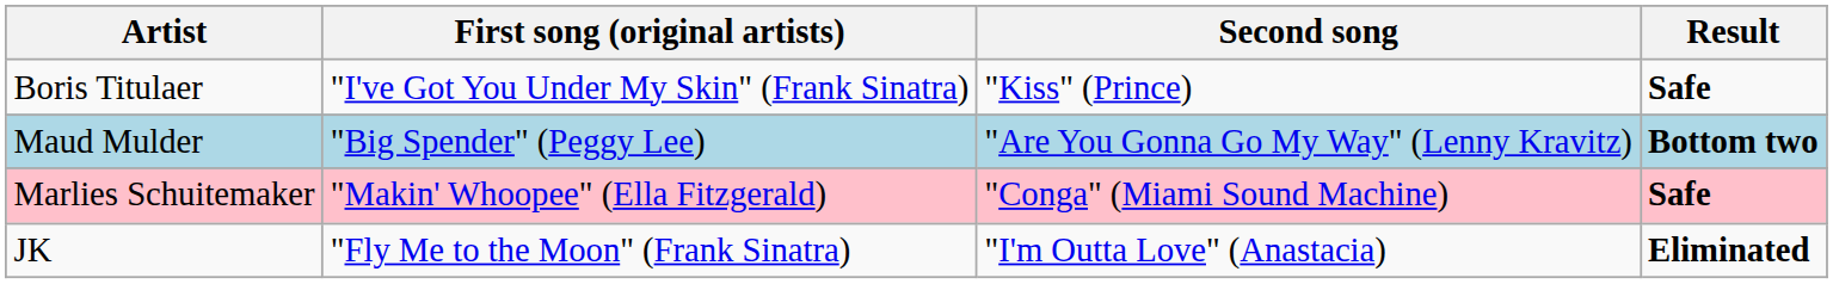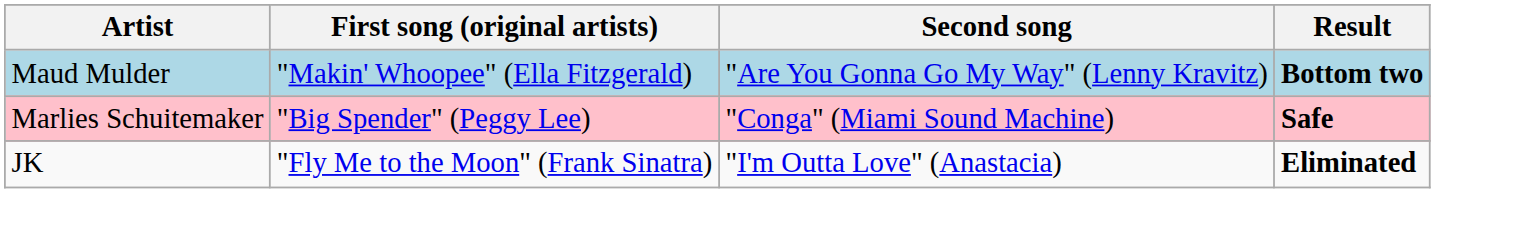- row: Boris Titulaer | "I've Got You Under My Skin" (Frank Sinatra) | "Kiss" (Prince) | Safe
Maud Mulder | First song (original artists): "Big Spender" (Peggy Lee) -> "Makin' Whoopee" (Ella Fitzgerald)
Marlies Schuitemaker | First song (original artists): "Makin' Whoopee" (Ella Fitzgerald) -> "Big Spender" (Peggy Lee)
